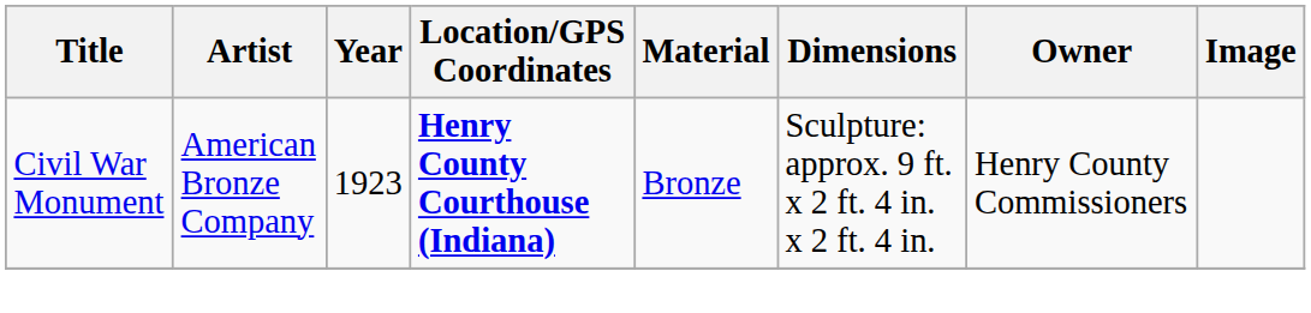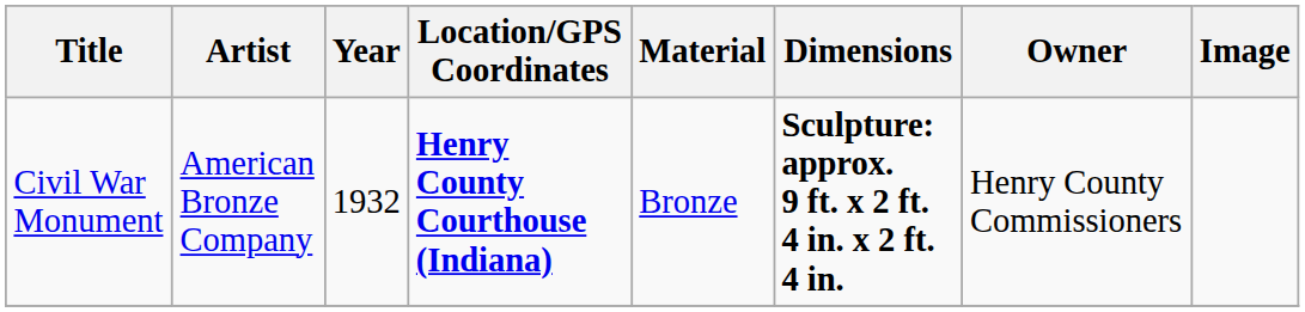Civil War Monument | Year: 1923 -> 1932
Civil War Monument | Dimensions: normal -> bold
